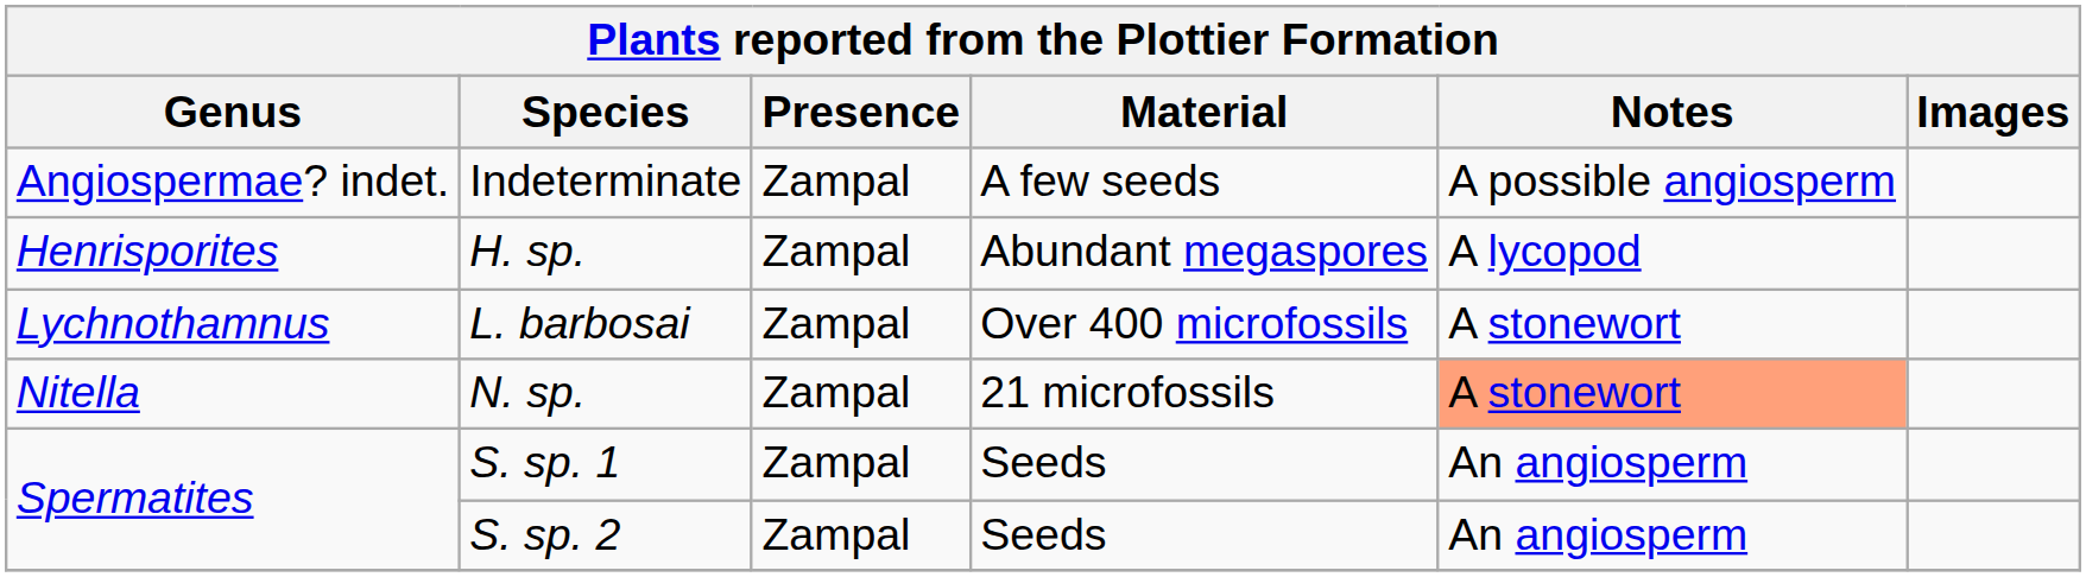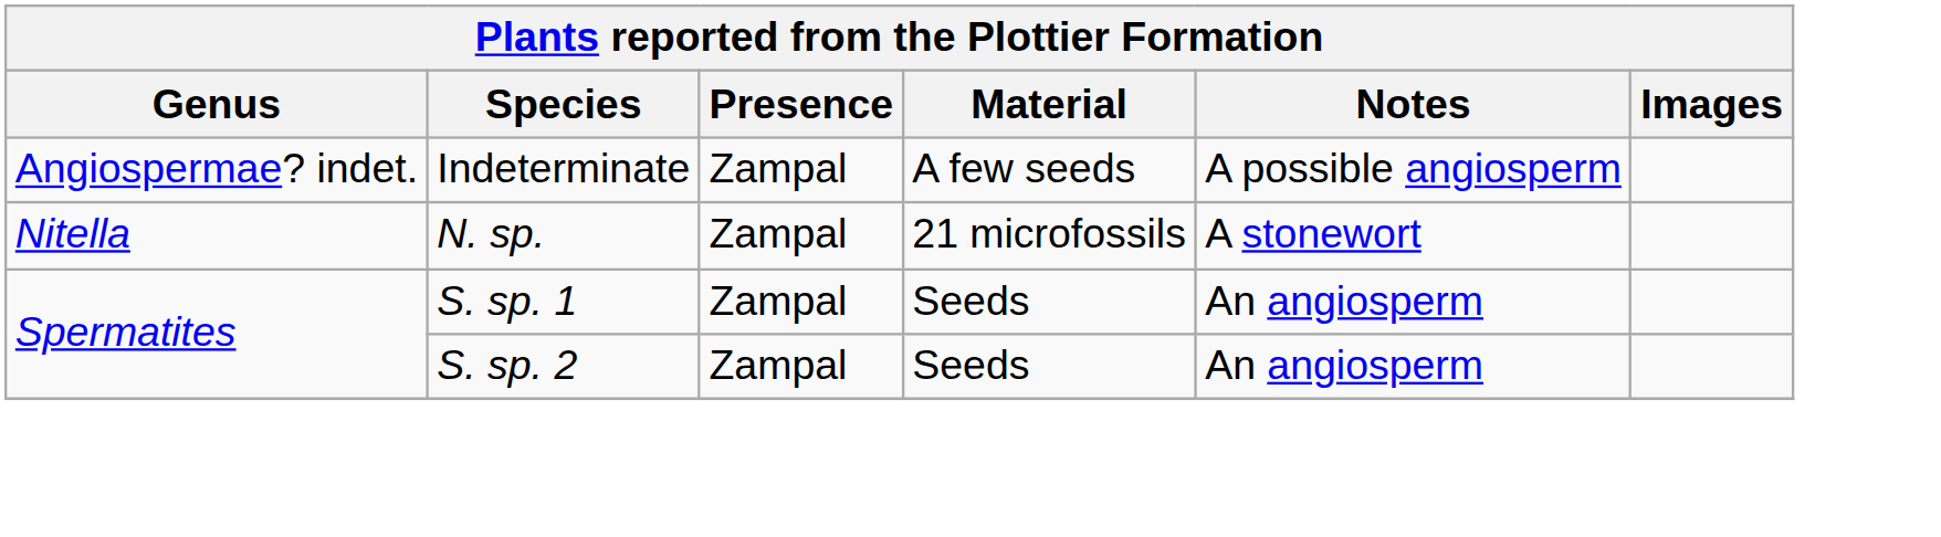- row: Henrisporites | H. sp. | Zampal | Abundant megaspores | A lycopod
- row: Lychnothamnus | L. barbosai | Zampal | Over 400 microfossils | A stonewort
N. sp. | Notes: lightsalmon background -> no background
